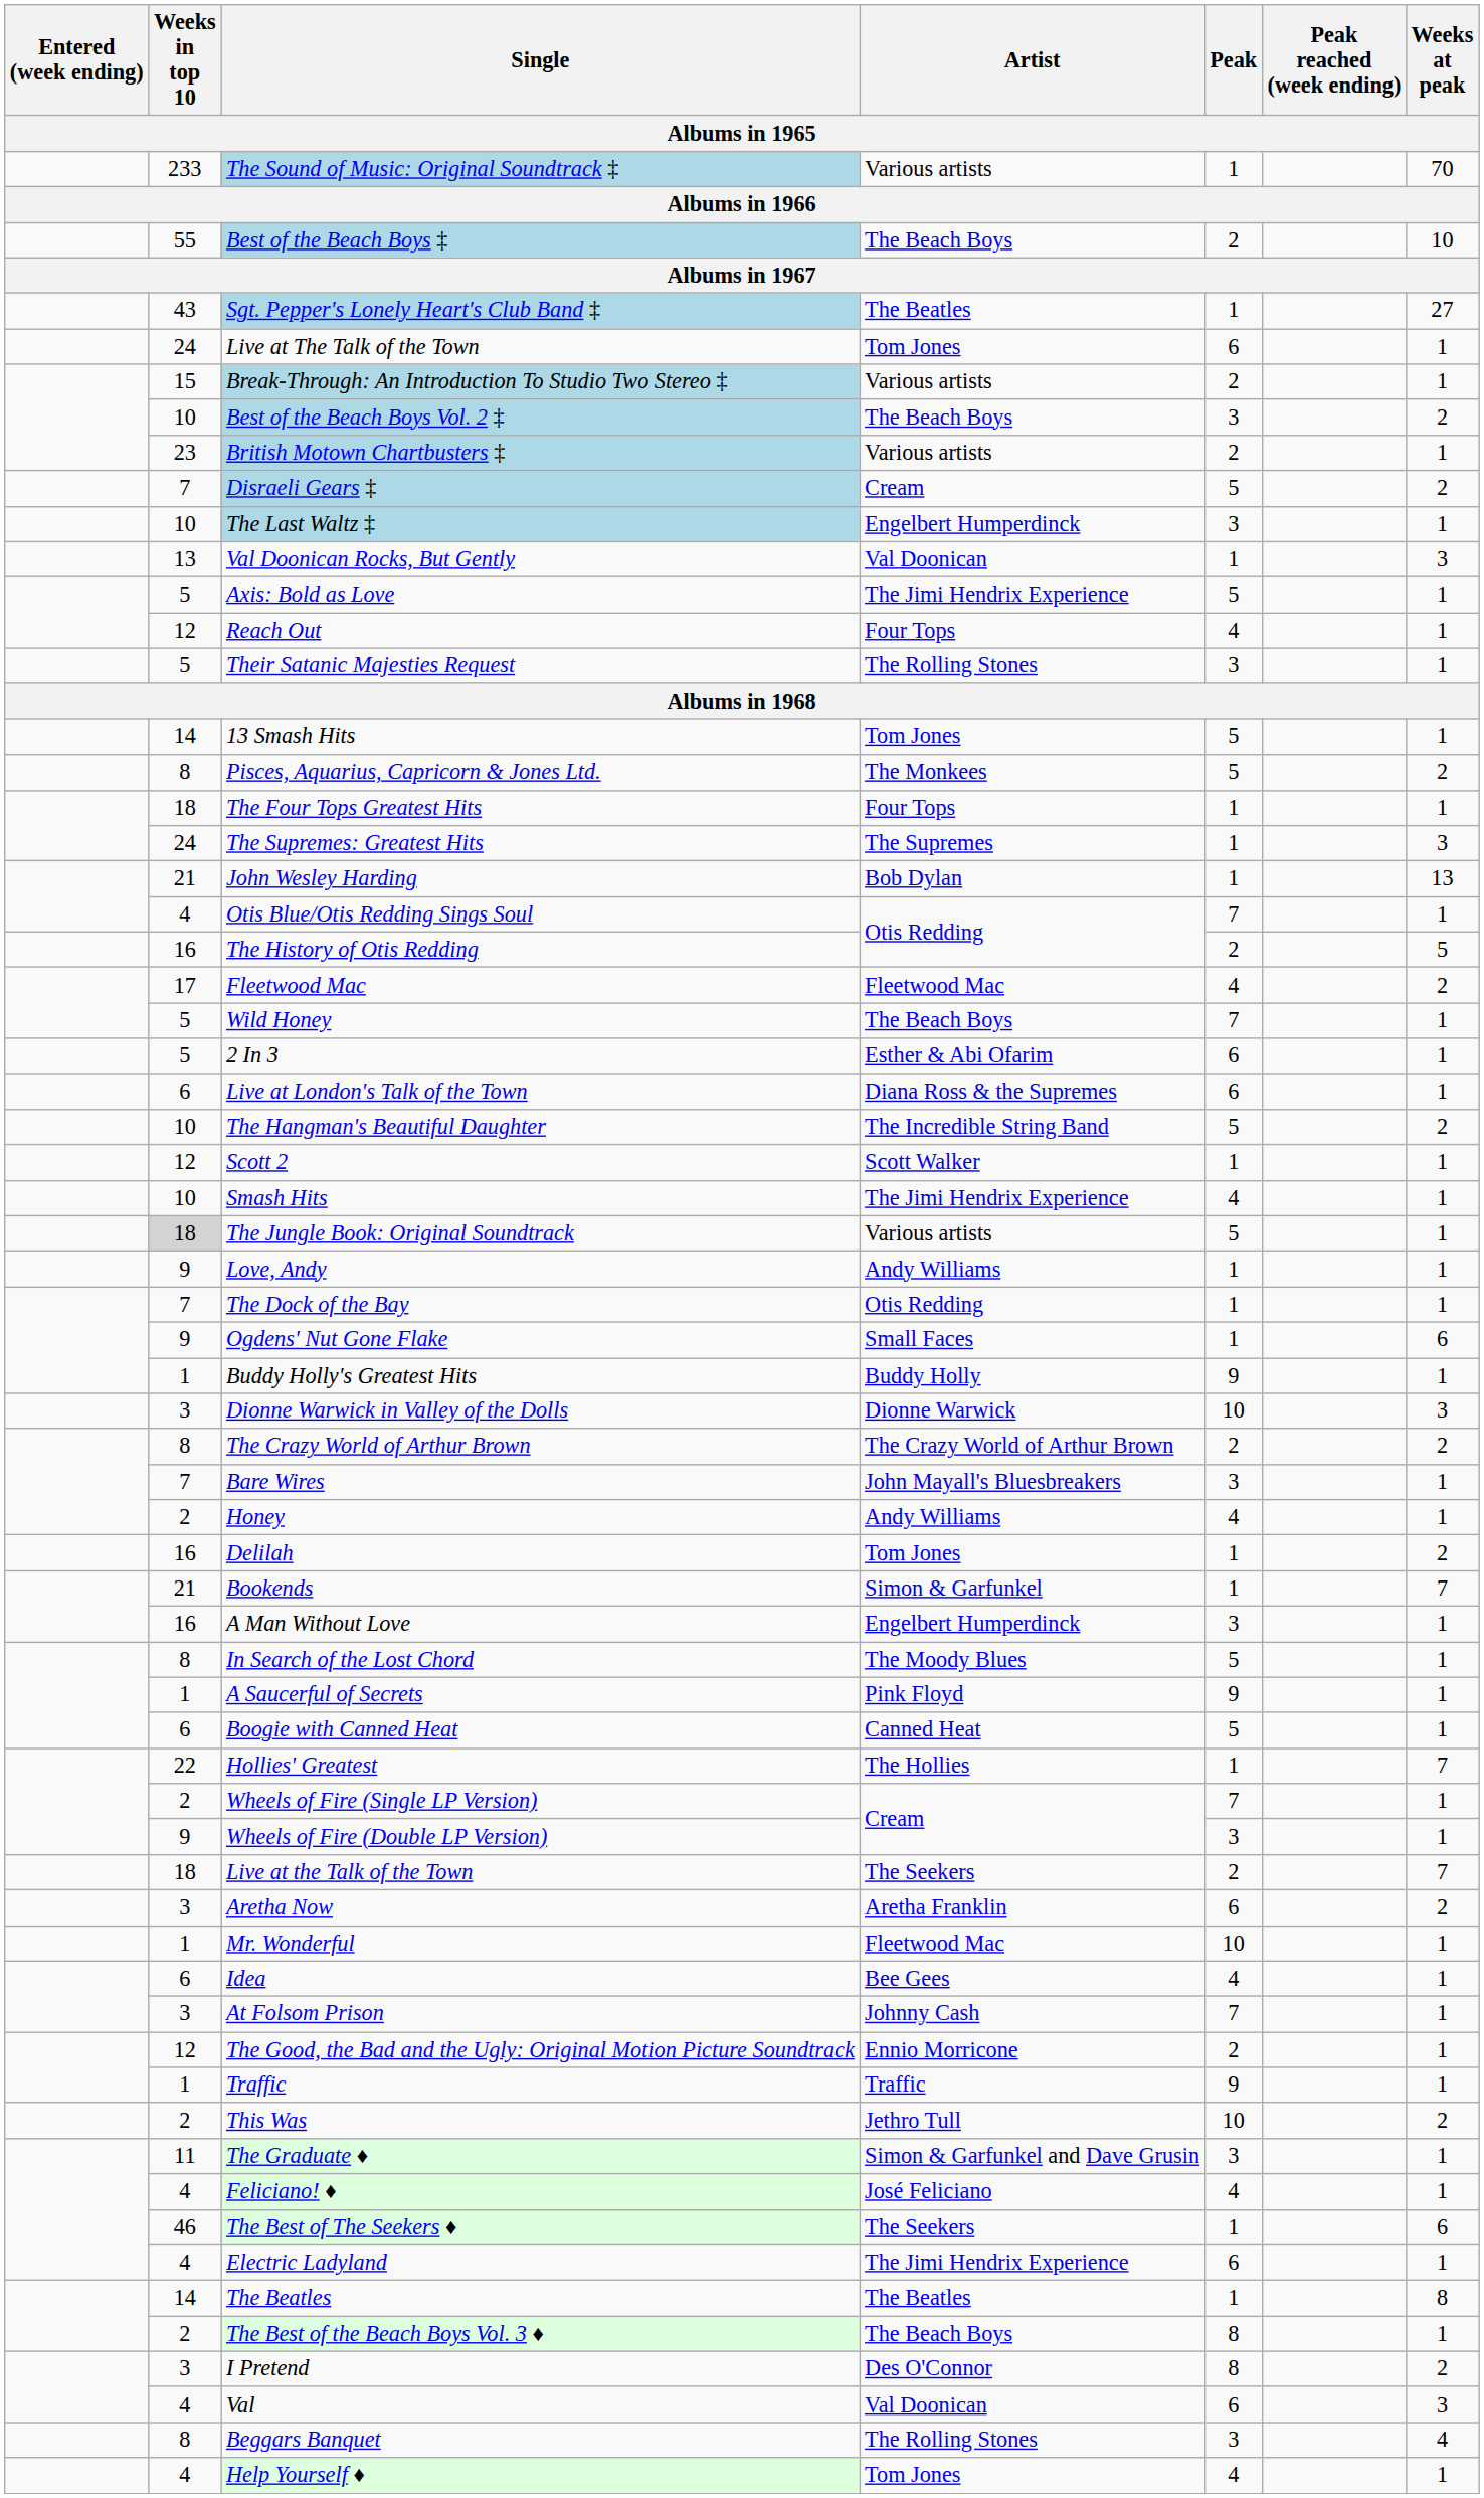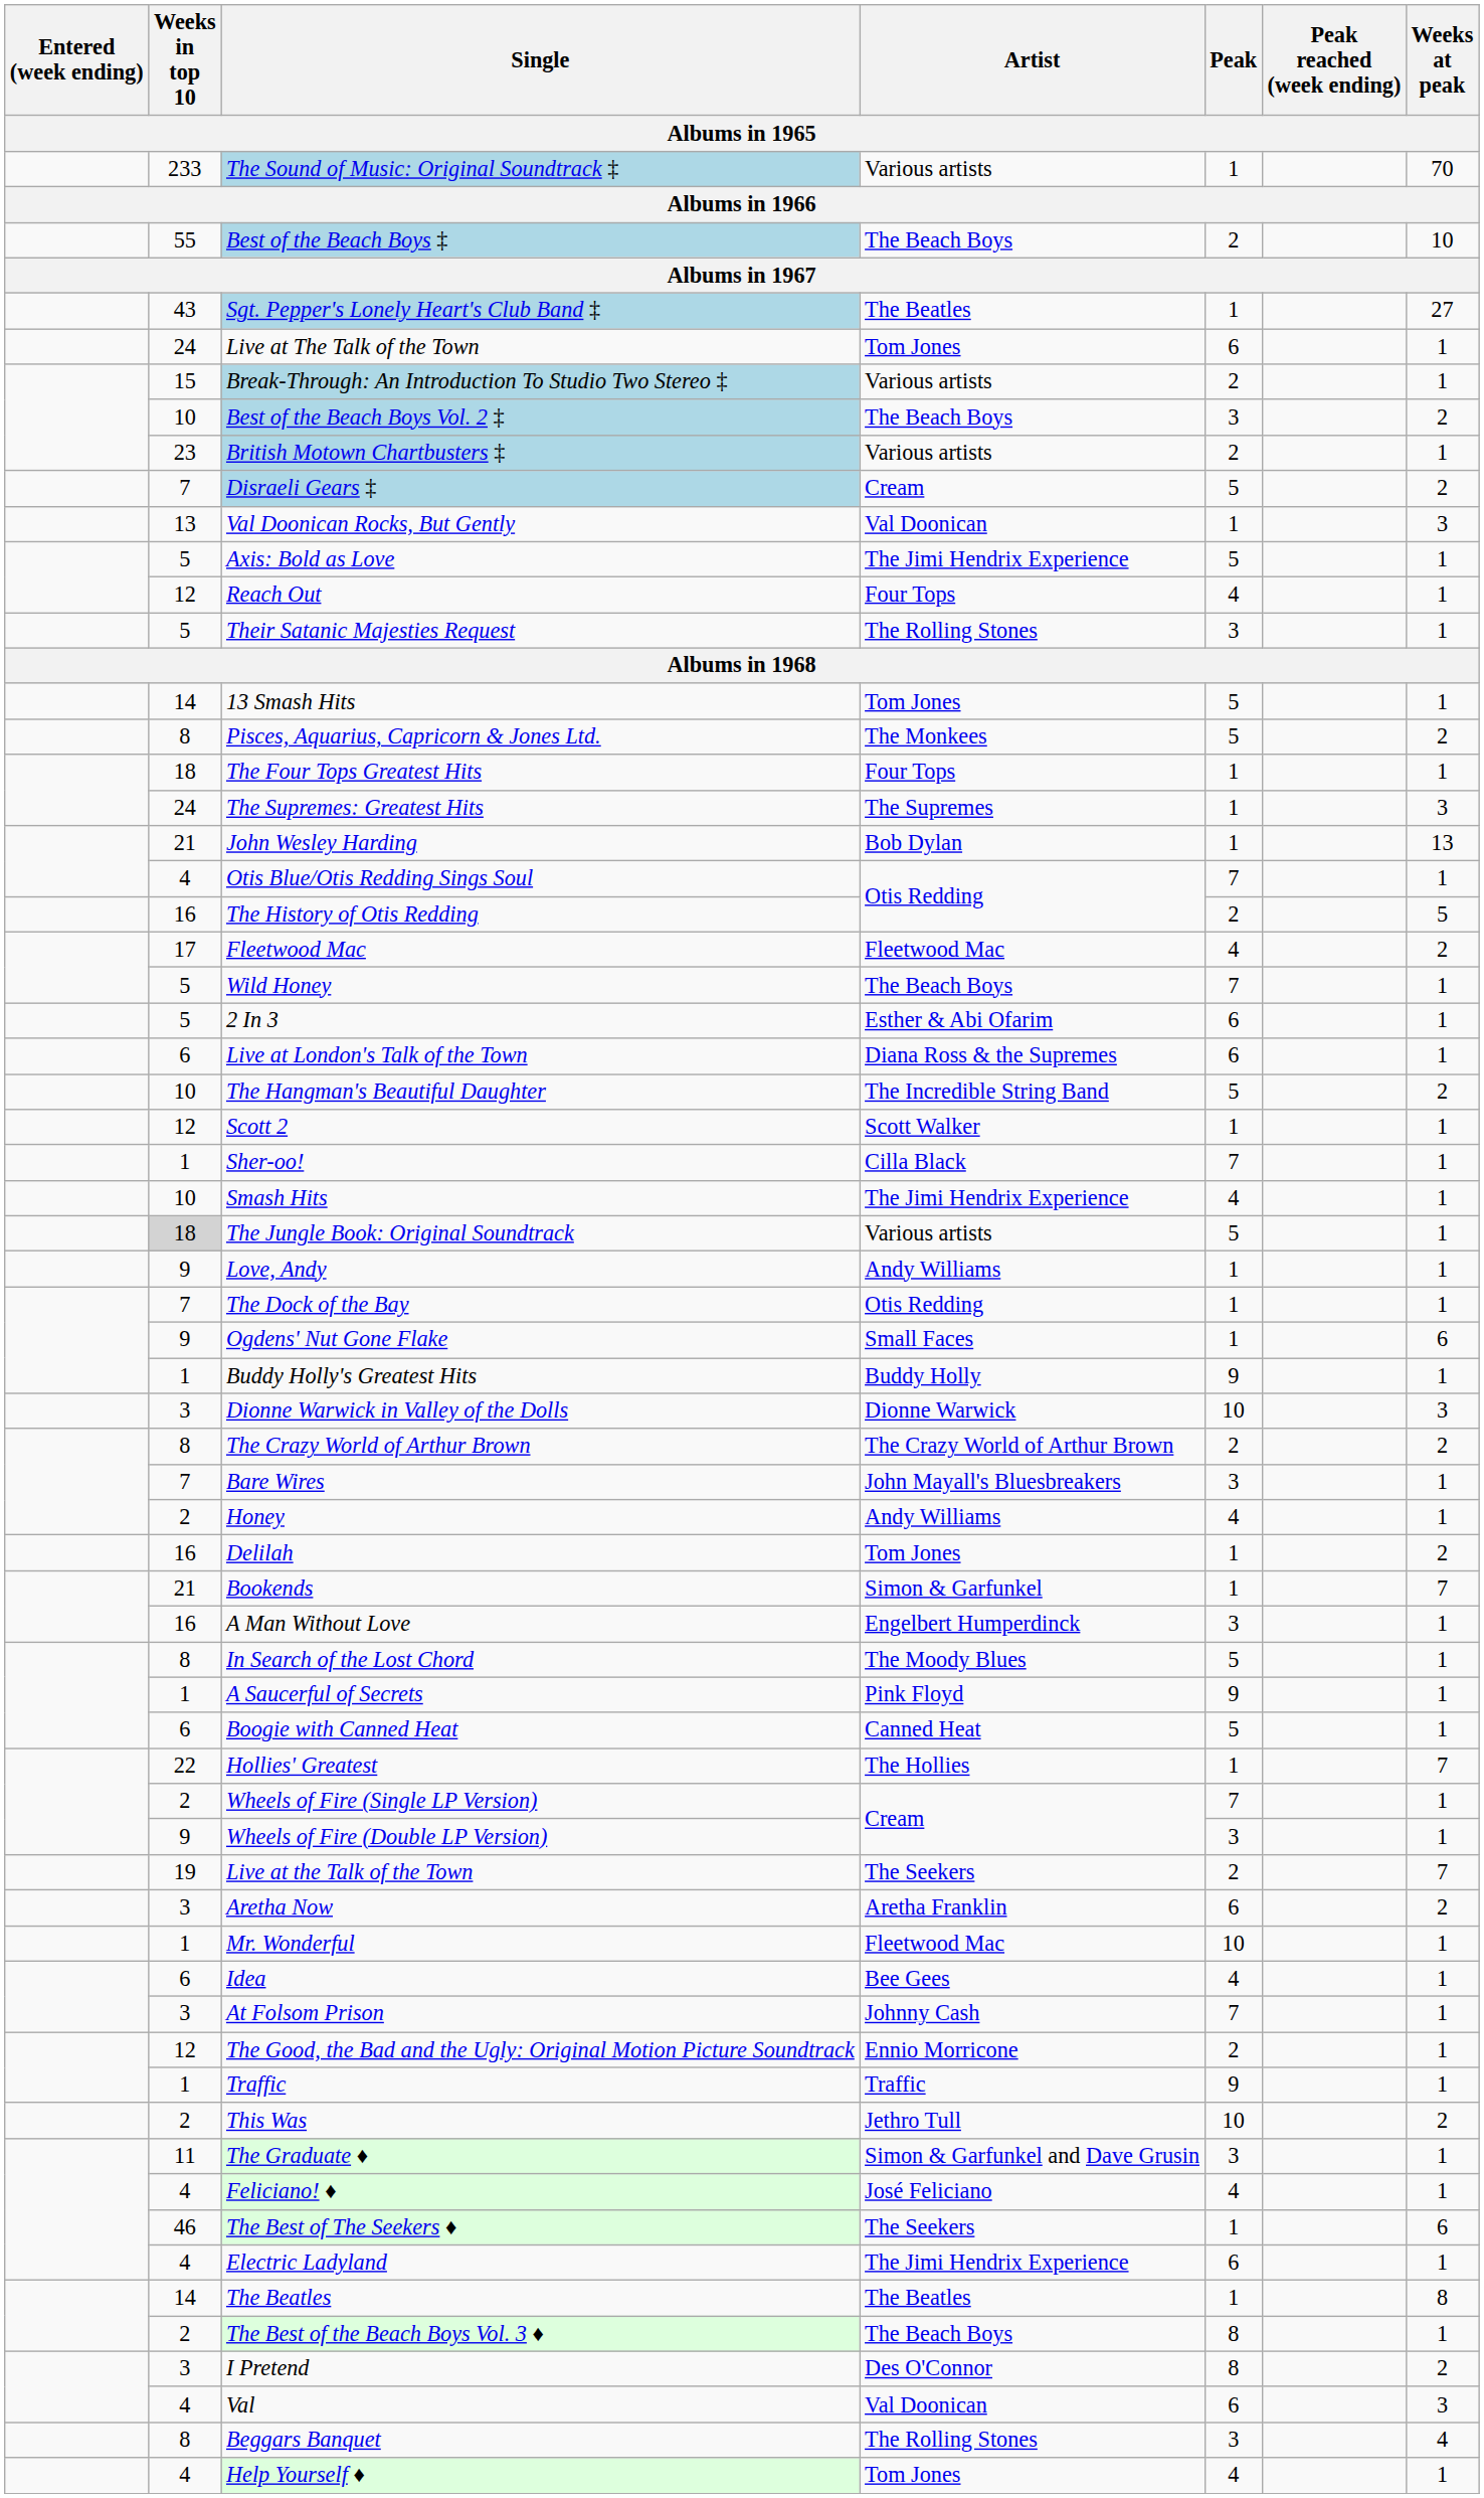- row: 10 | The Last Waltz ‡ | Engelbert Humperdinck | 3 | 1
+ row: 1 | Sher-oo! | Cilla Black | 7 | 1
Live at the Talk of the Town | Weeks in top 10: 18 -> 19
